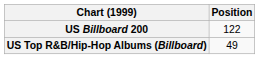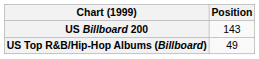US Billboard 200 | Position: 122 -> 143
